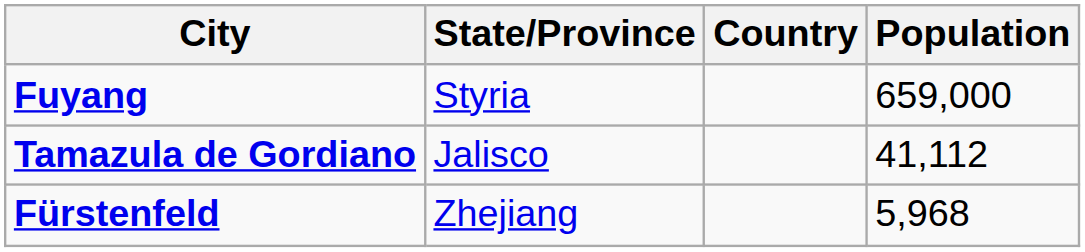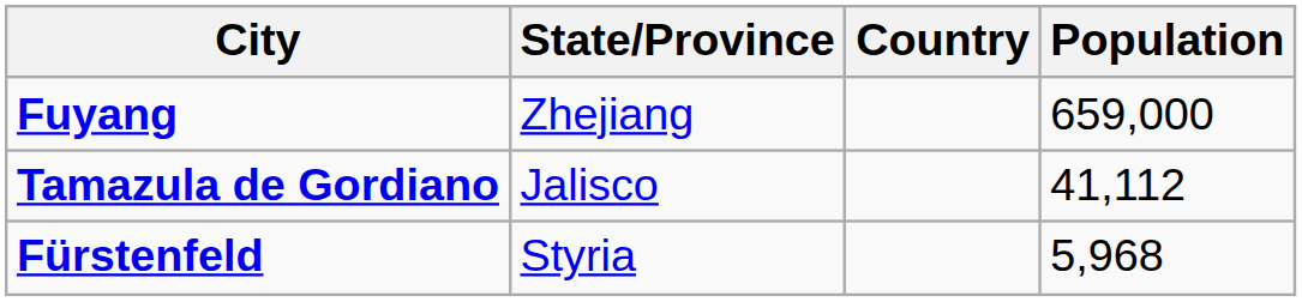Fuyang | State/Province: Styria -> Zhejiang
Fürstenfeld | State/Province: Zhejiang -> Styria
